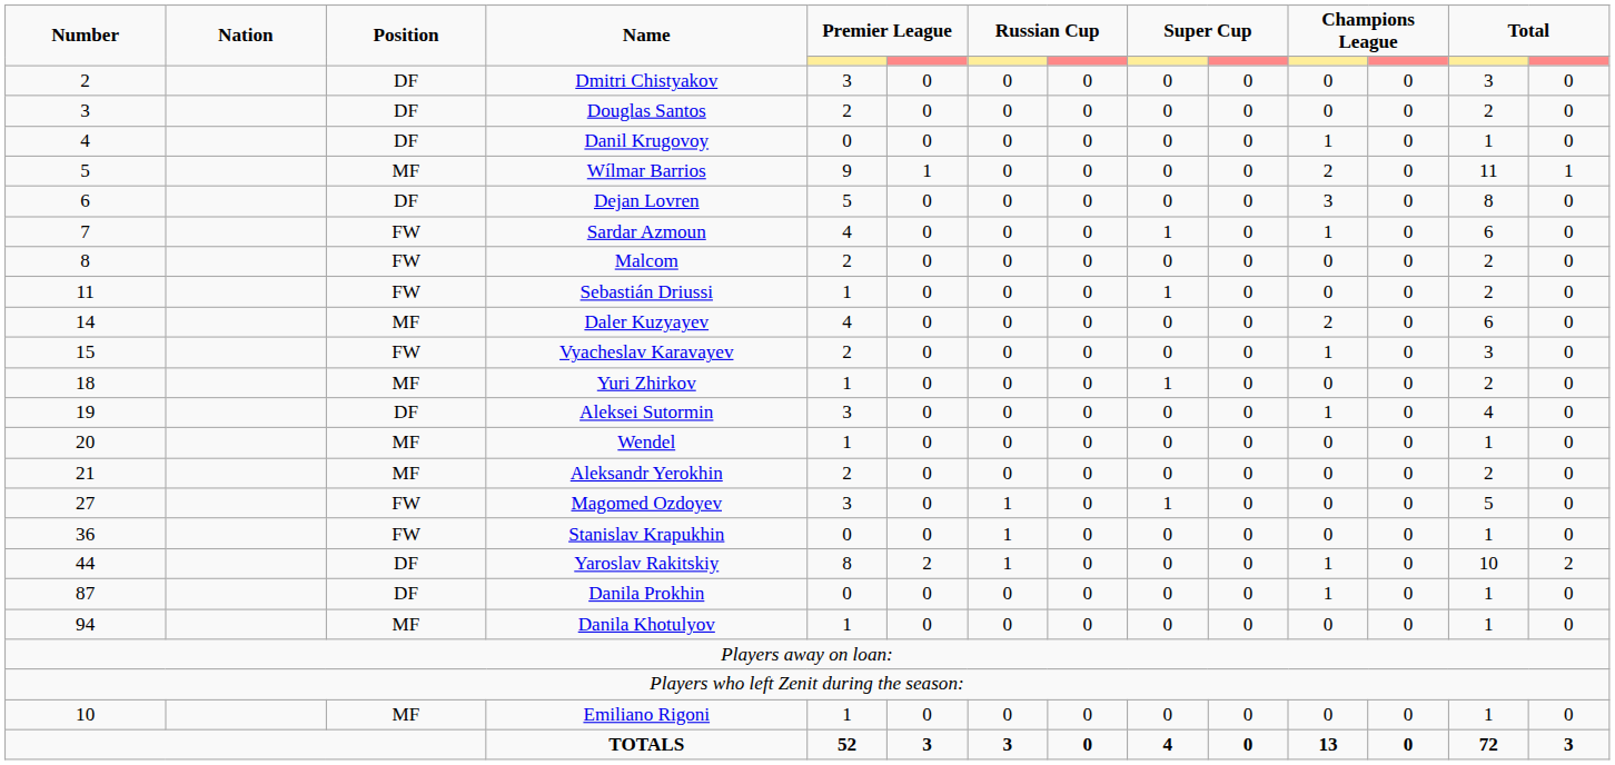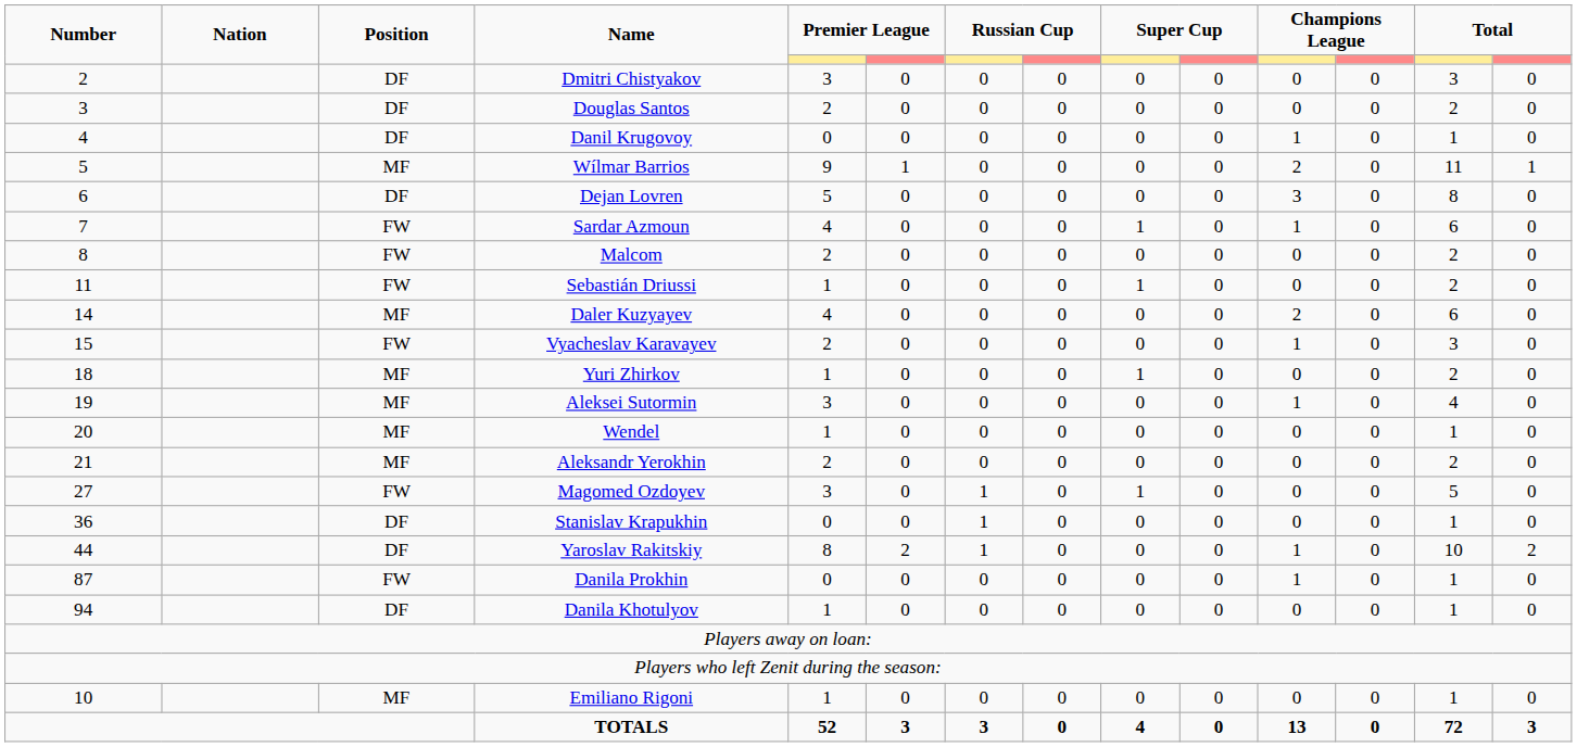Aleksei Sutormin | Position: DF -> MF
Stanislav Krapukhin | Position: FW -> DF
Danila Prokhin | Position: DF -> FW
Danila Khotulyov | Position: MF -> DF
